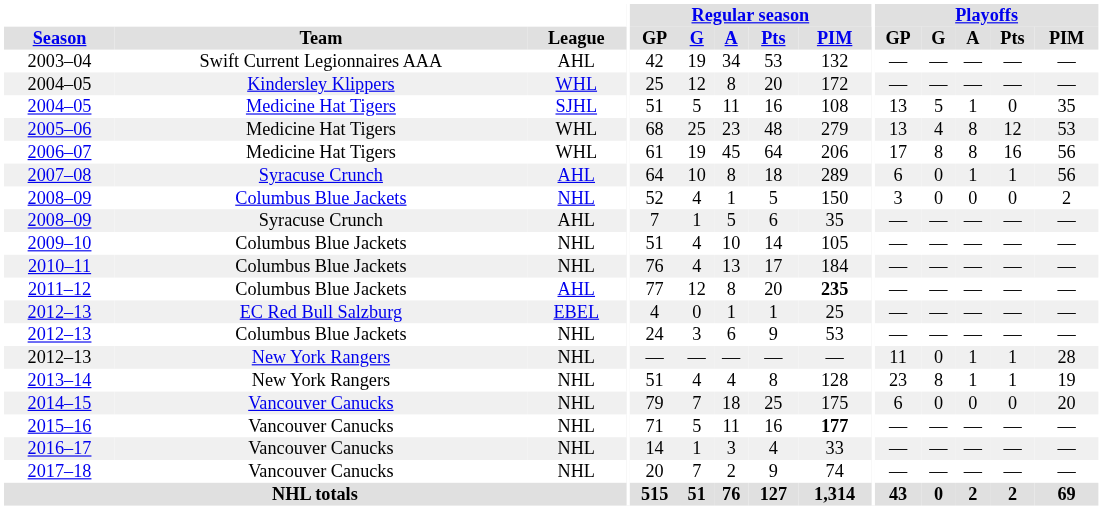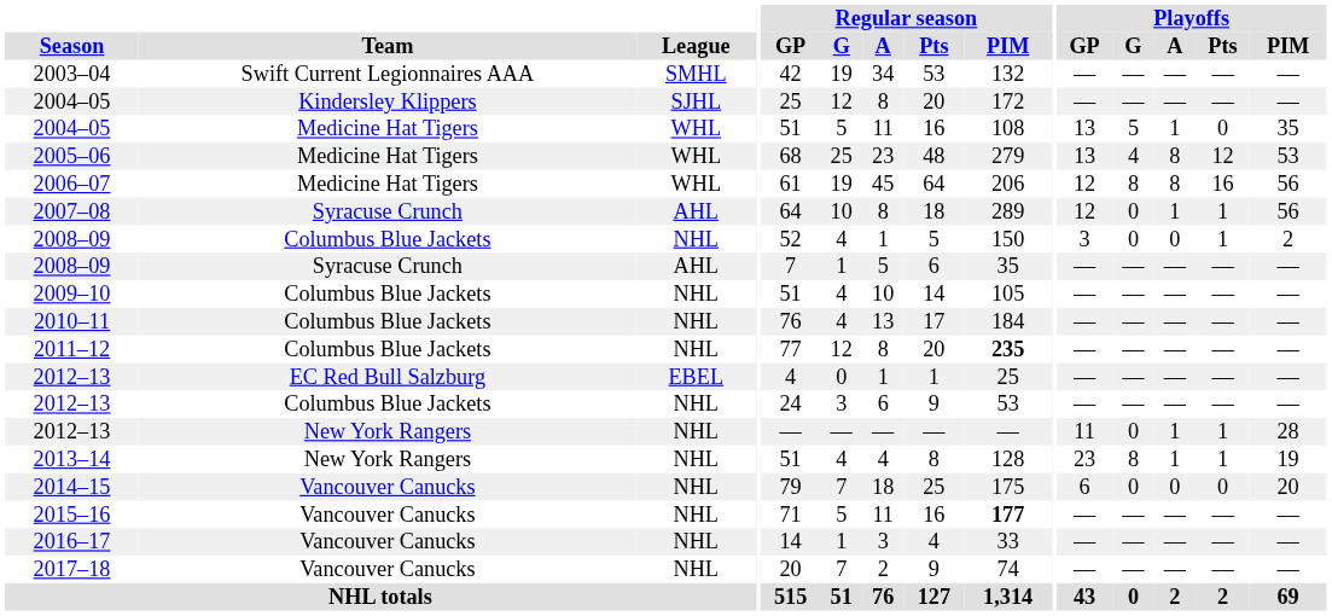2003–04 | League: AHL -> SMHL
2004–05 / Kindersley Klippers | League: WHL -> SJHL
2004–05 / Medicine Hat Tigers | League: SJHL -> WHL
2006–07 | Playoffs / GP: 17 -> 12
2007–08 | Playoffs / GP: 6 -> 12
2008–09 / Columbus Blue Jackets | Playoffs / Pts: 0 -> 1
2011–12 | League: AHL -> NHL
